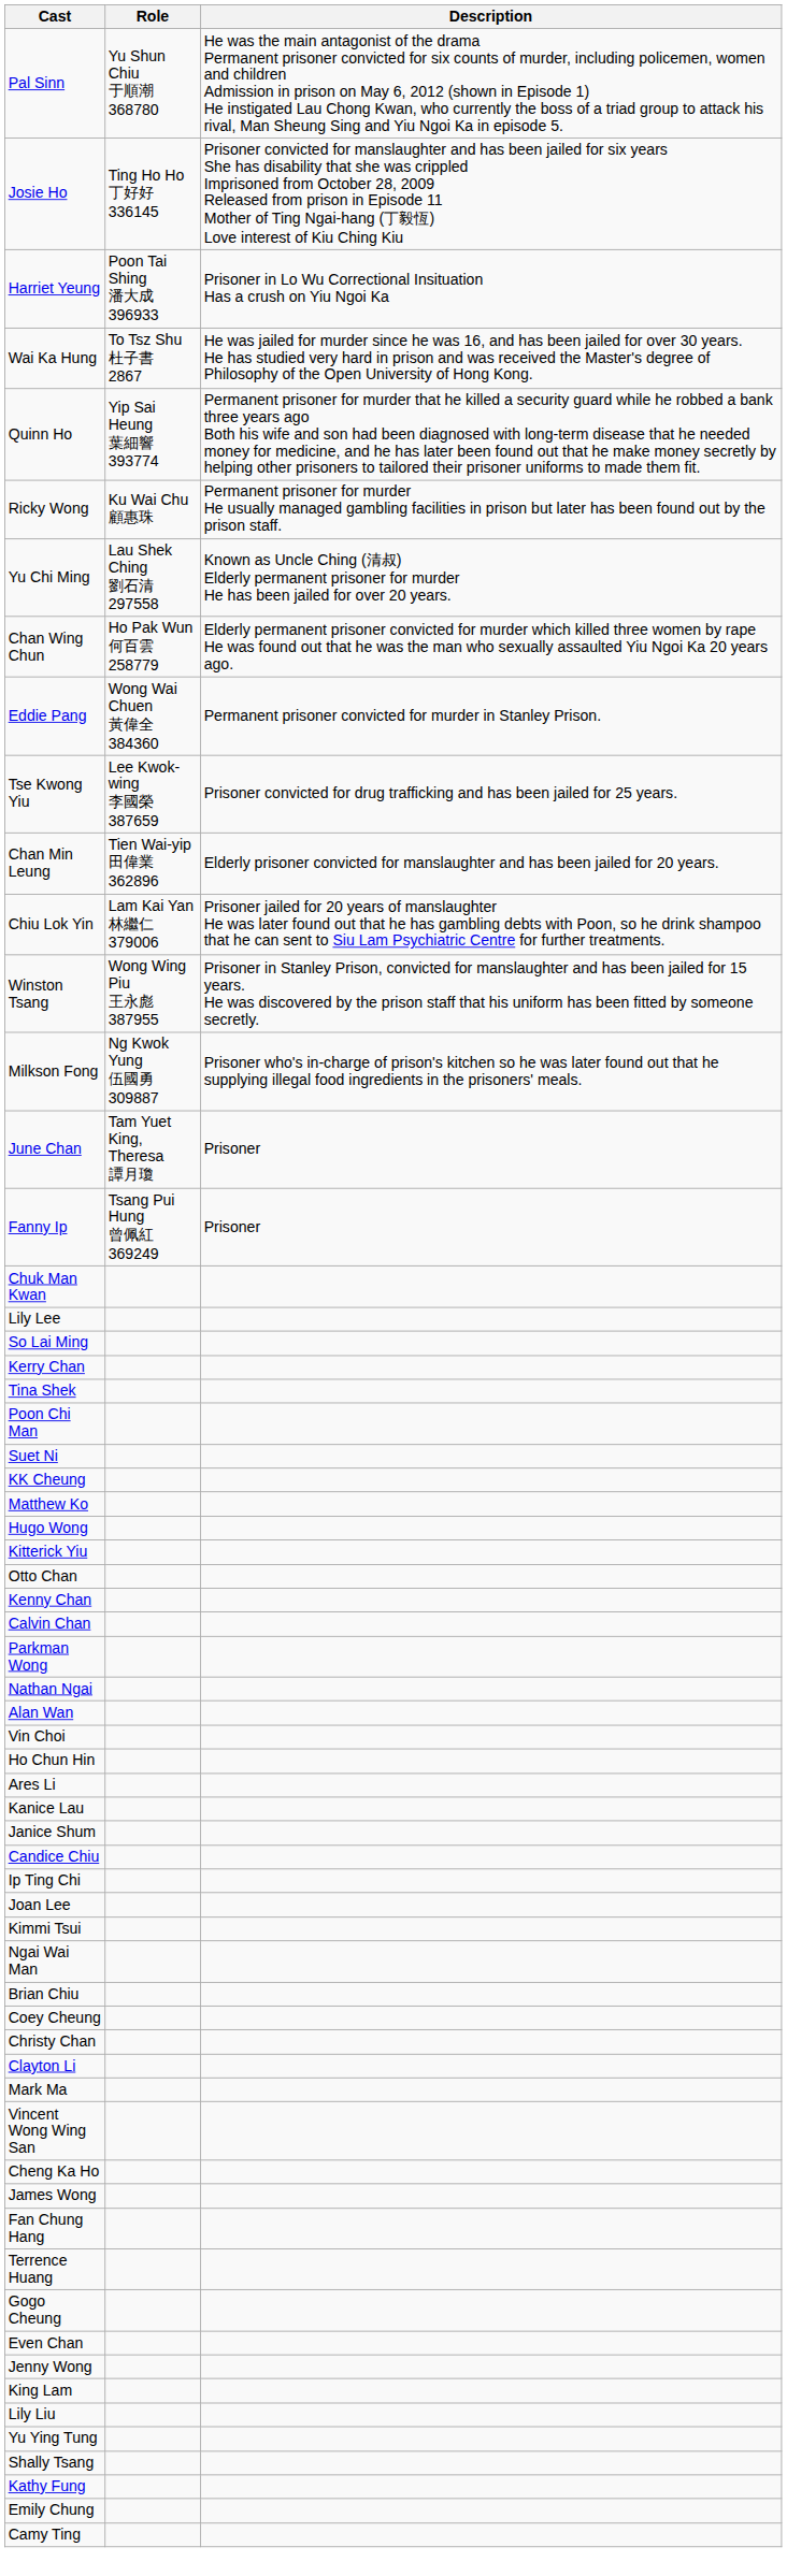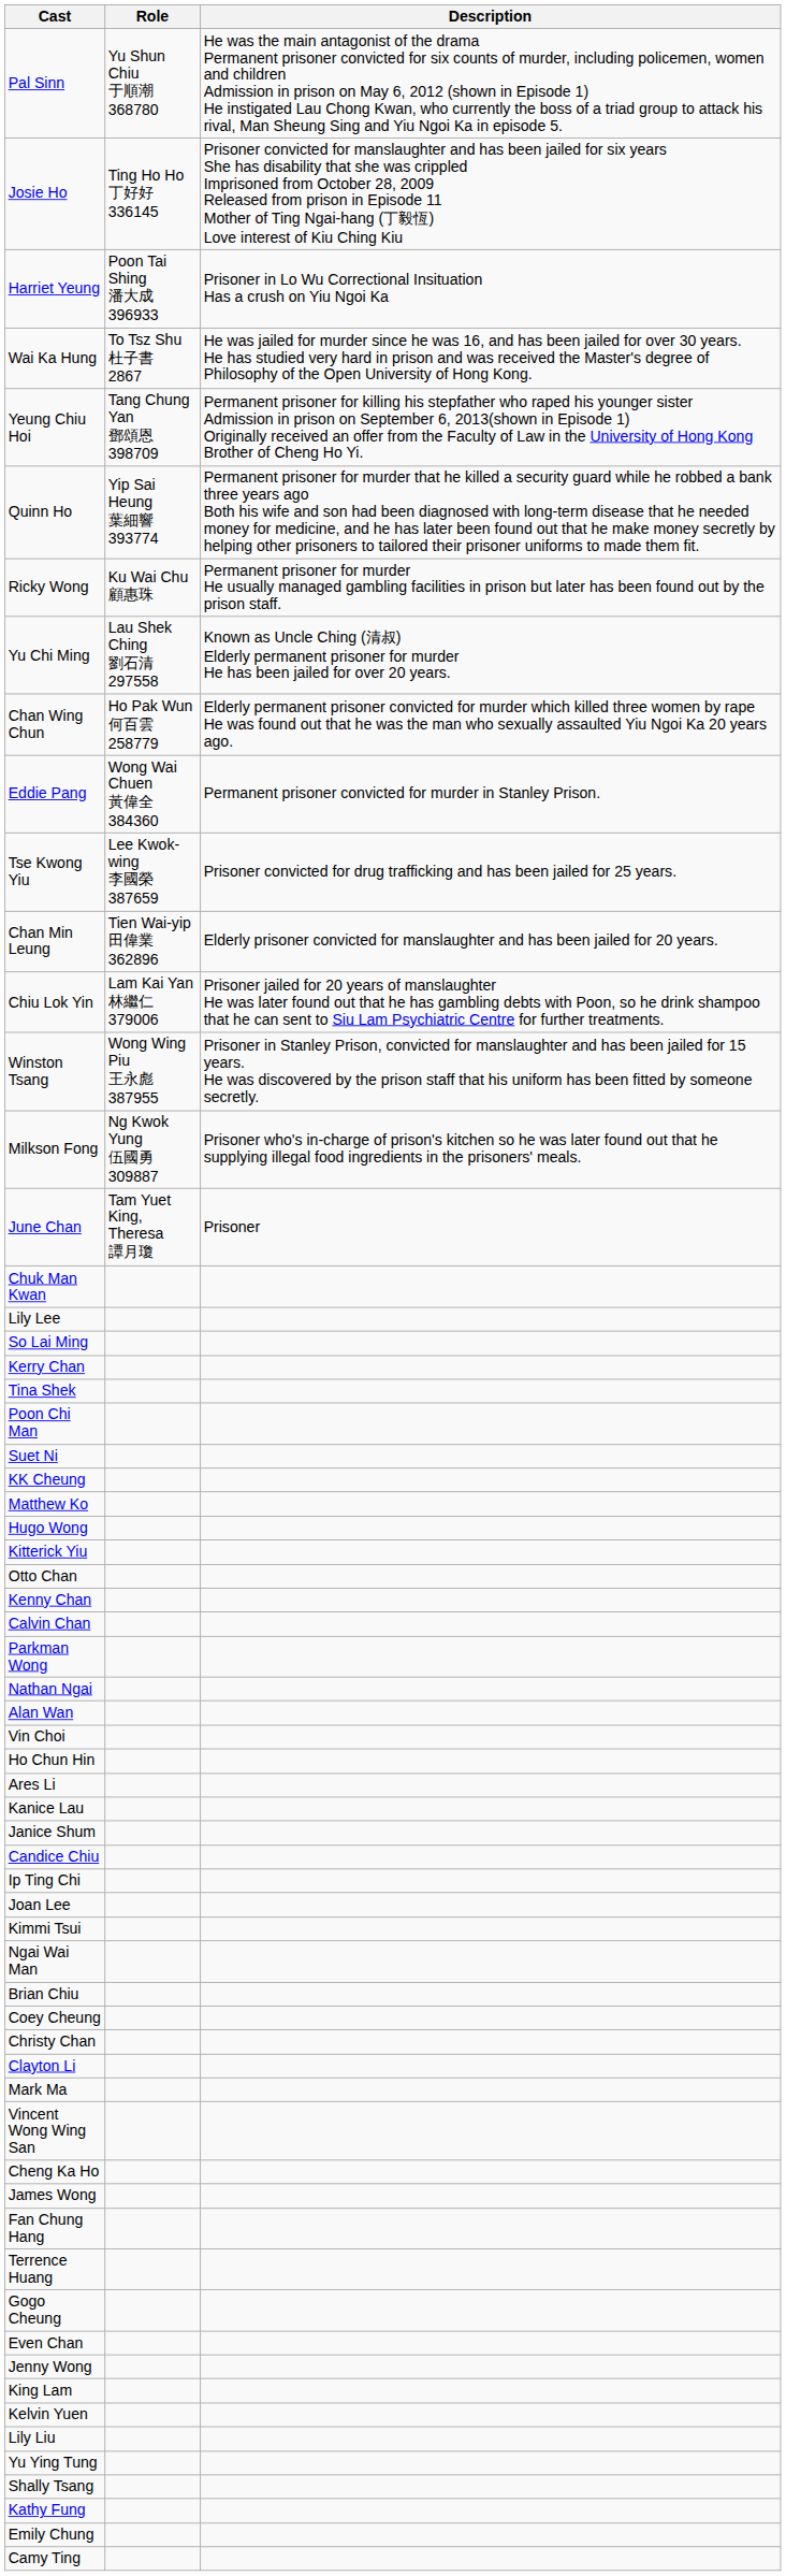+ row: Yeung Chiu Hoi | Tang Chung Yan 鄧頌恩 398709 | Permanent prisoner for killing his stepfather who raped his younger sister Admission in prison on September 6, 2013(shown in Episode 1) Originally received an offer from the Faculty of Law in the University of Hong Kong Brother of Cheng Ho Yi.
- row: Fanny Ip | Tsang Pui Hung 曾佩紅 369249 | Prisoner
+ row: Kelvin Yuen
